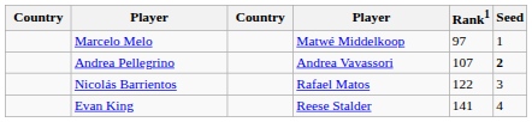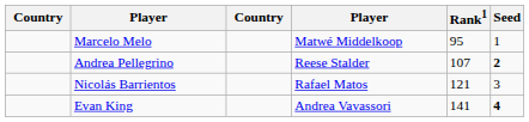Marcelo Melo | Rank1: 97 -> 95
Andrea Pellegrino | column 4: Andrea Vavassori -> Reese Stalder
Nicolás Barrientos | Rank1: 122 -> 121
Evan King | column 4: Reese Stalder -> Andrea Vavassori
Evan King | Seed: normal -> bold
